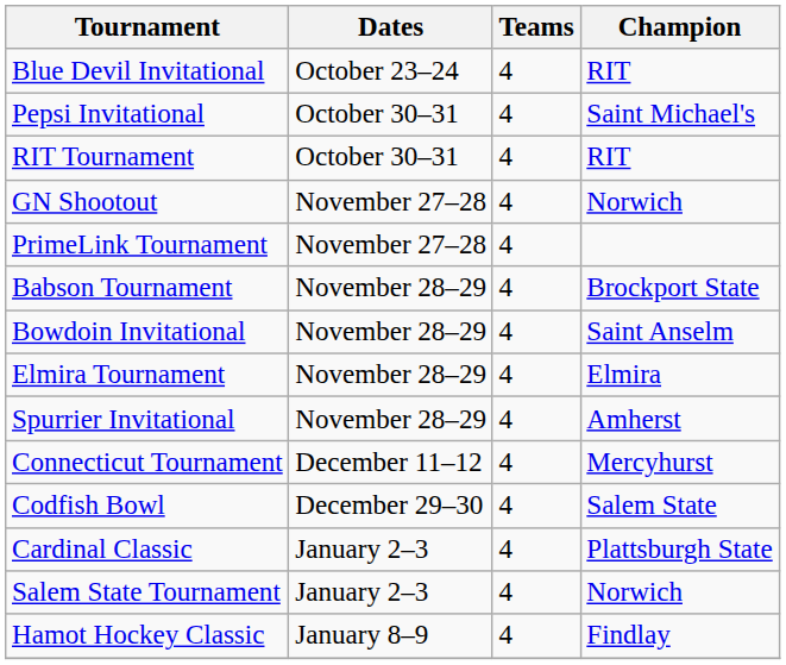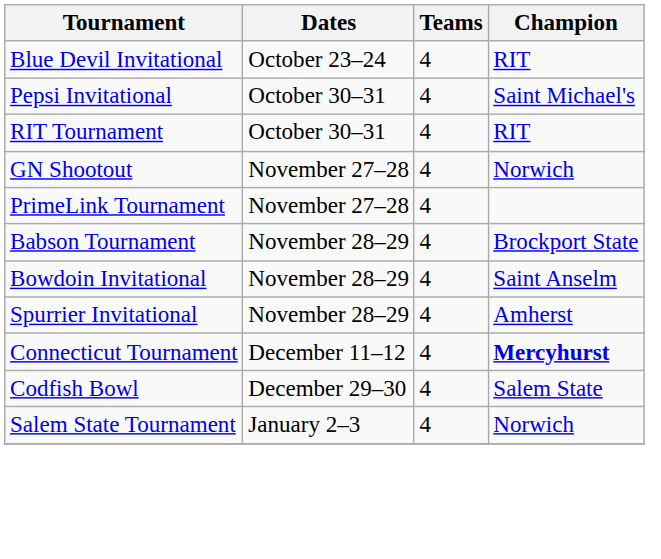- row: Elmira Tournament | November 28–29 | 4 | Elmira
Connecticut Tournament | Champion: normal -> bold
- row: Cardinal Classic | January 2–3 | 4 | Plattsburgh State
- row: Hamot Hockey Classic | January 8–9 | 4 | Findlay
